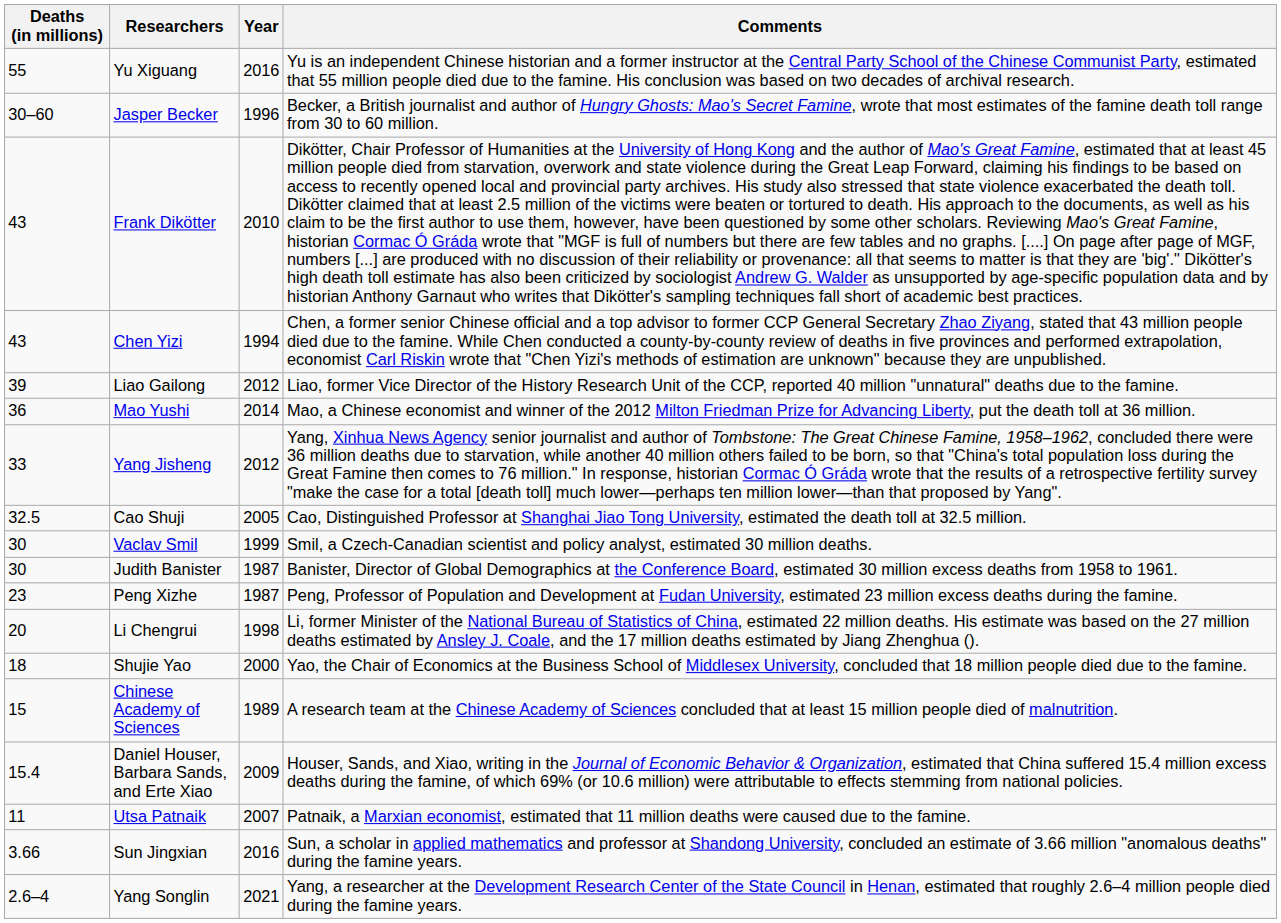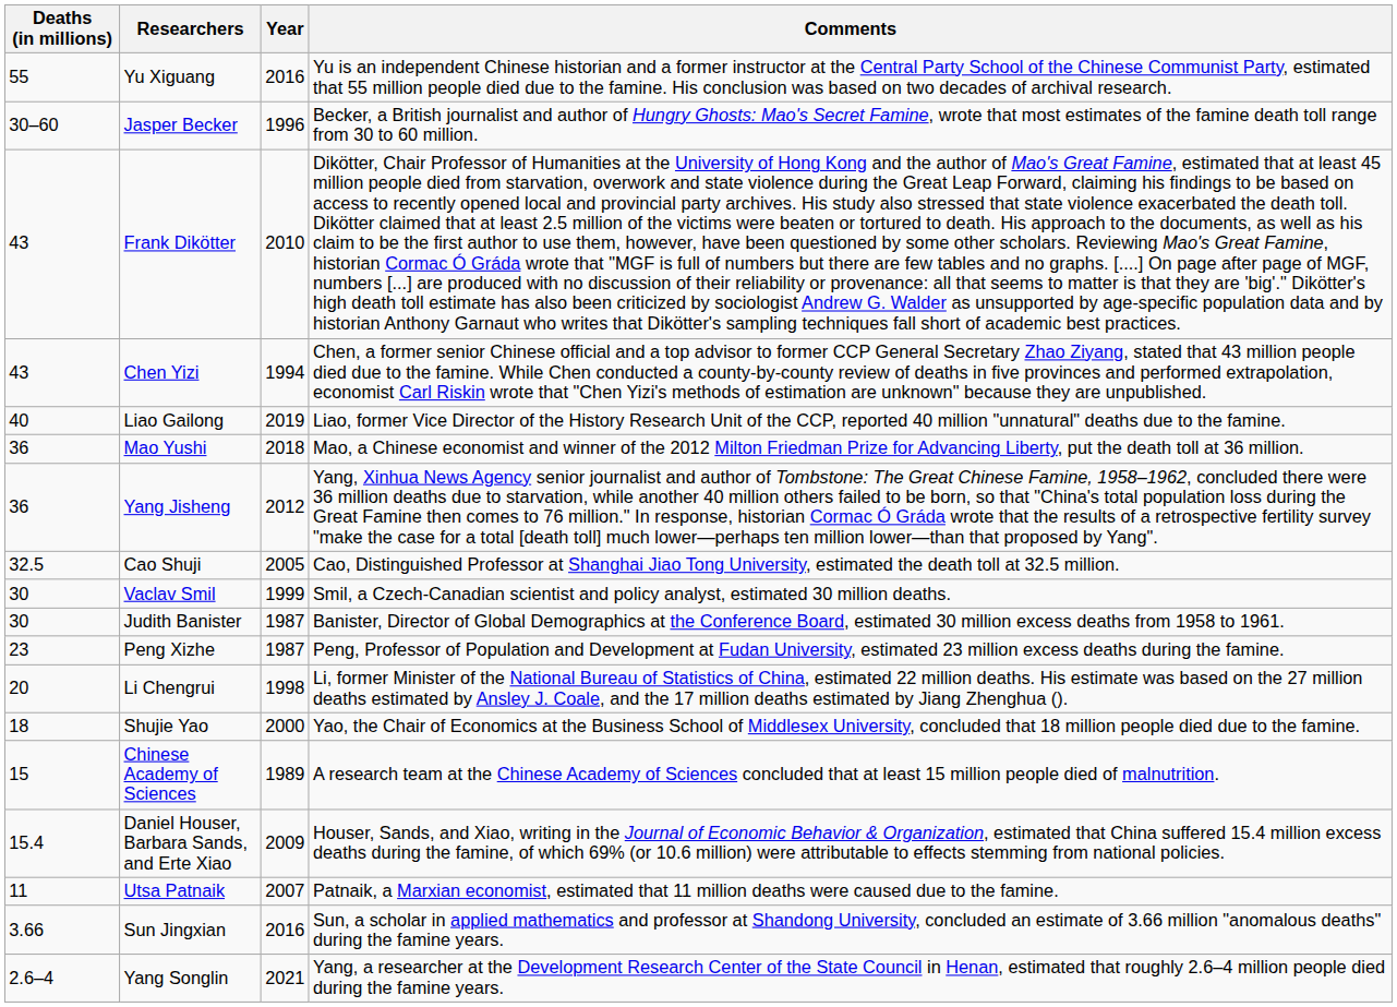Liao Gailong | Deaths (in millions): 39 -> 40
Liao Gailong | Year: 2012 -> 2019
Mao Yushi | Year: 2014 -> 2018
Yang Jisheng | Deaths (in millions): 33 -> 36
